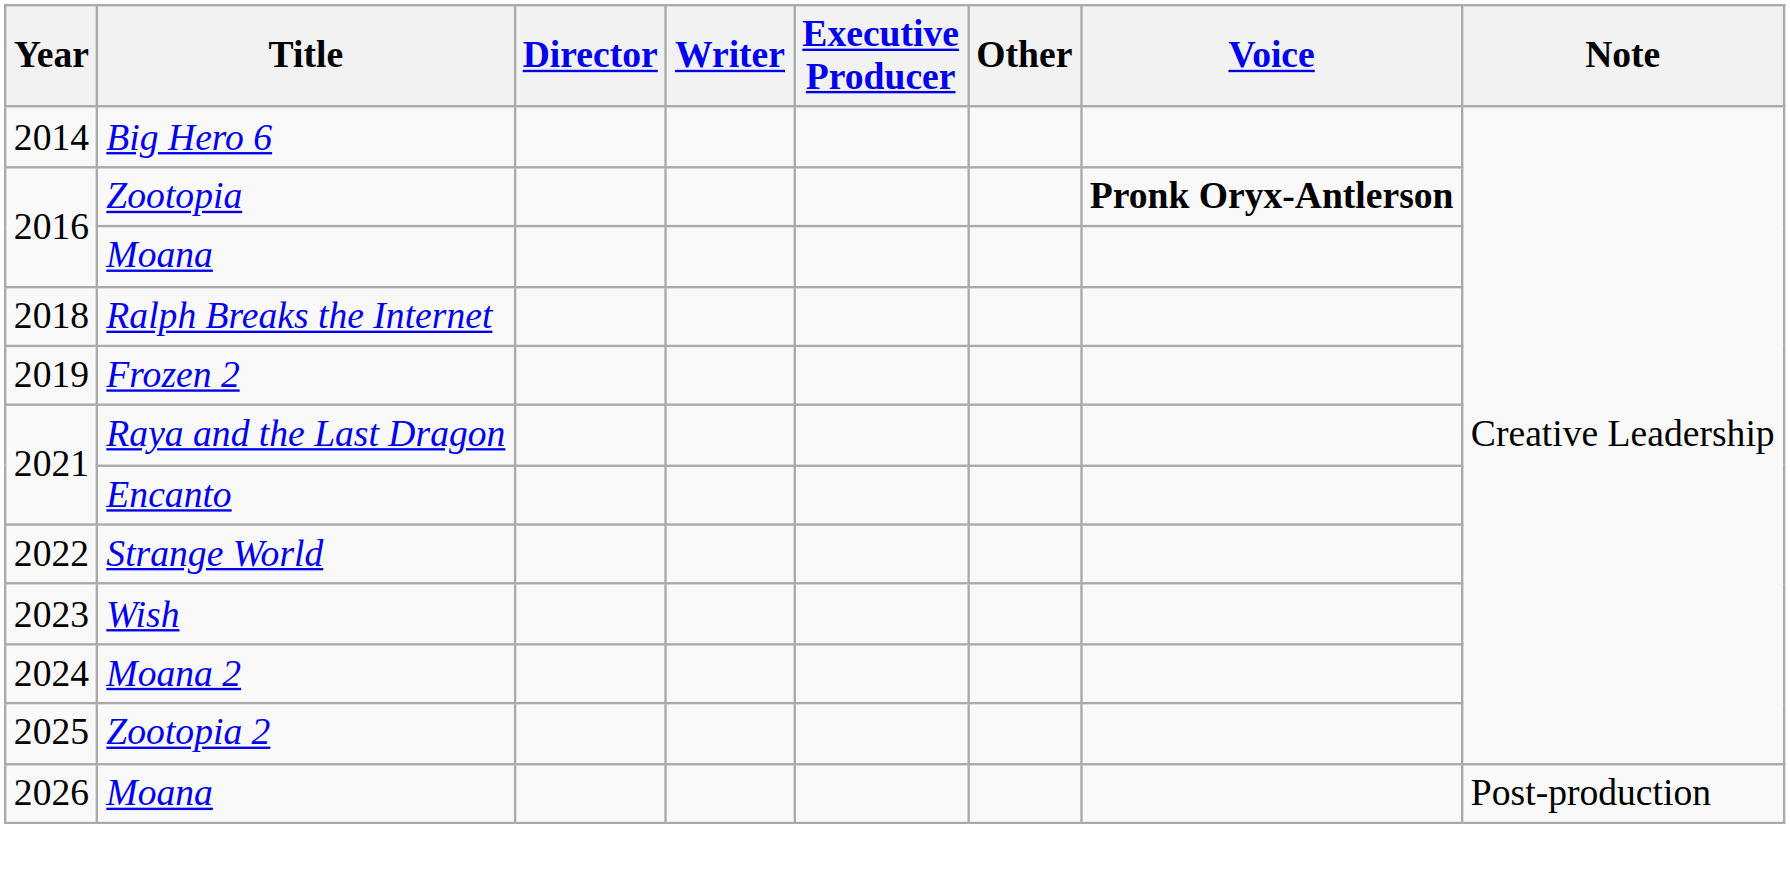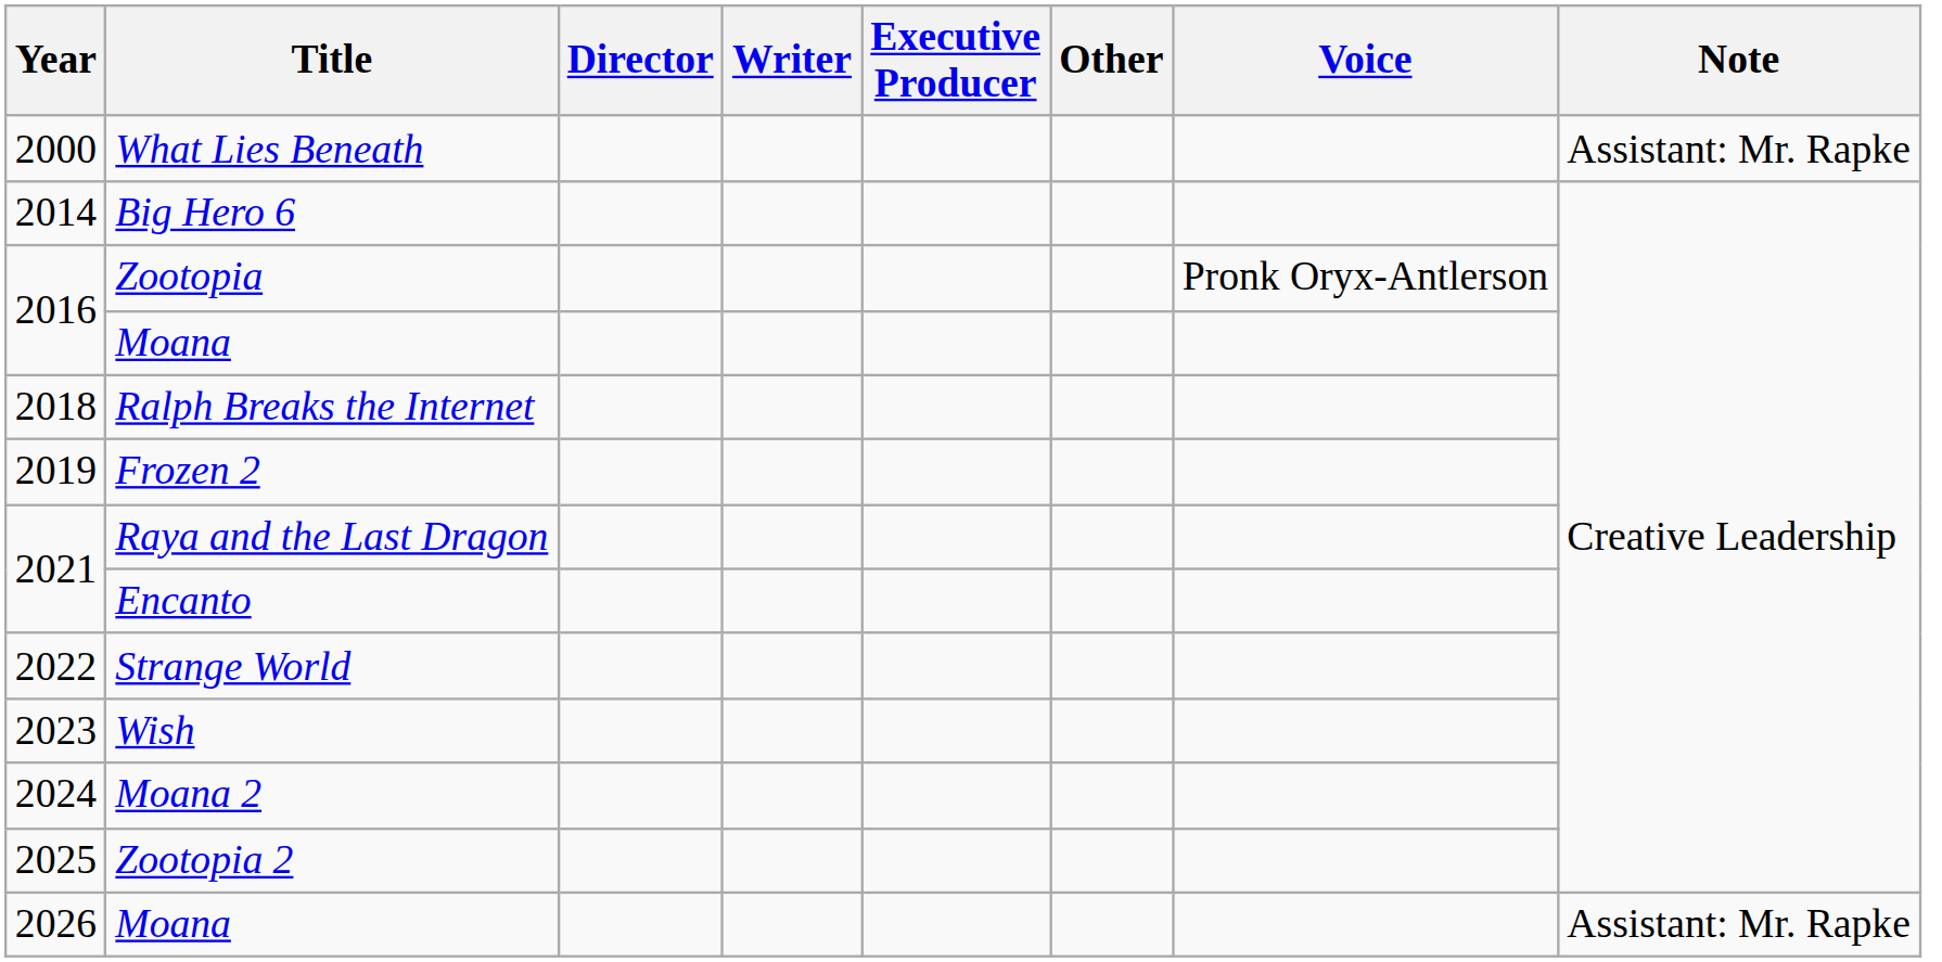+ row: 2000 | What Lies Beneath | Assistant: Mr. Rapke
Zootopia | Voice: bold -> normal
2026 / Moana | Note: Post-production -> Assistant: Mr. Rapke
